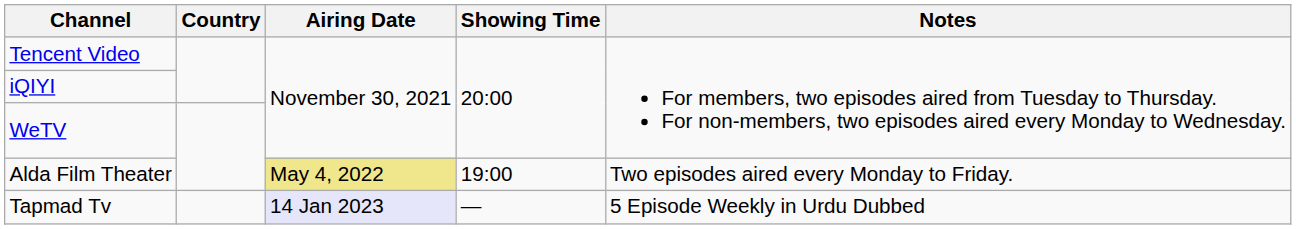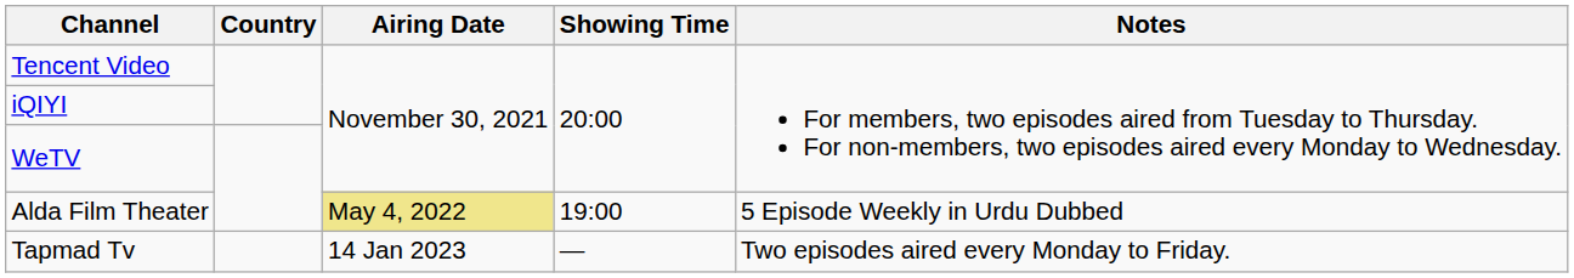Alda Film Theater | Notes: Two episodes aired every Monday to Friday. -> 5 Episode Weekly in Urdu Dubbed
Tapmad Tv | Airing Date: lavender background -> no background
Tapmad Tv | Notes: 5 Episode Weekly in Urdu Dubbed -> Two episodes aired every Monday to Friday.
